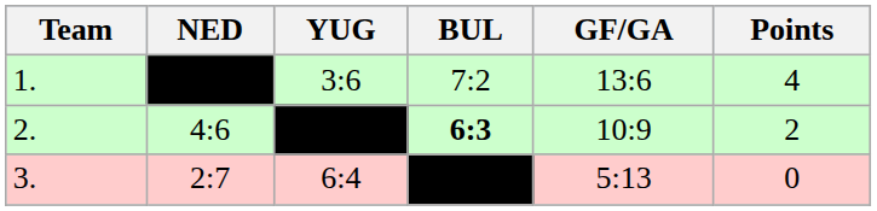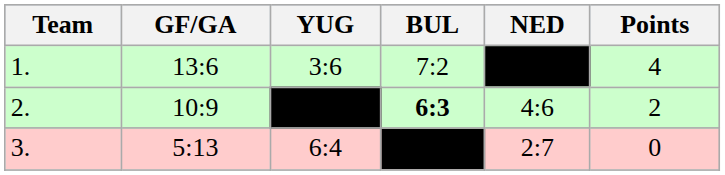columns swapped: NED <-> GF/GA
